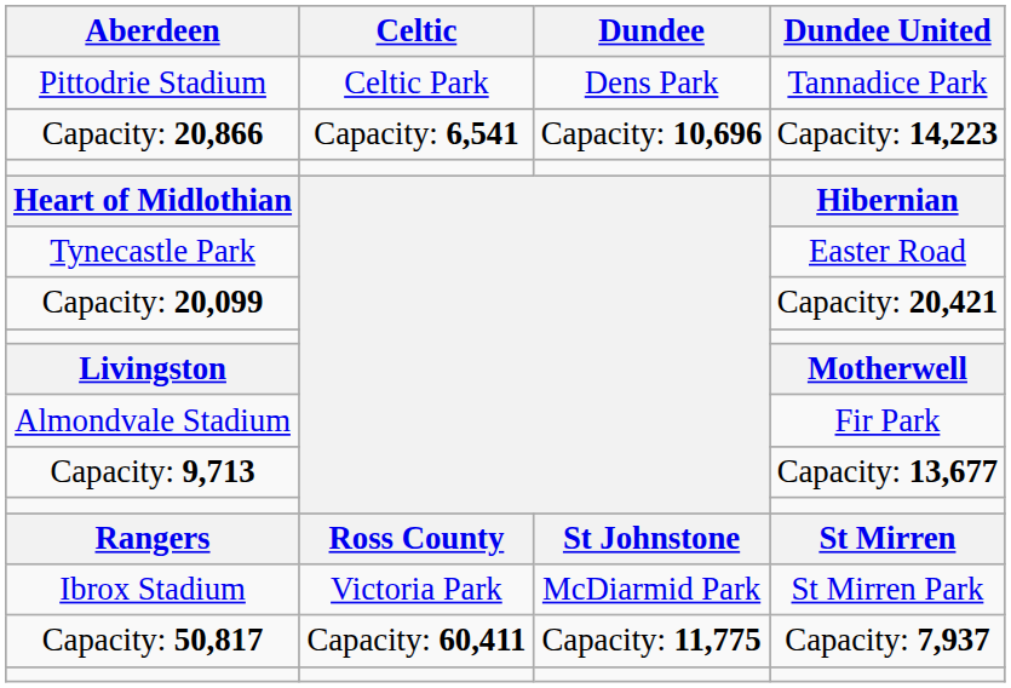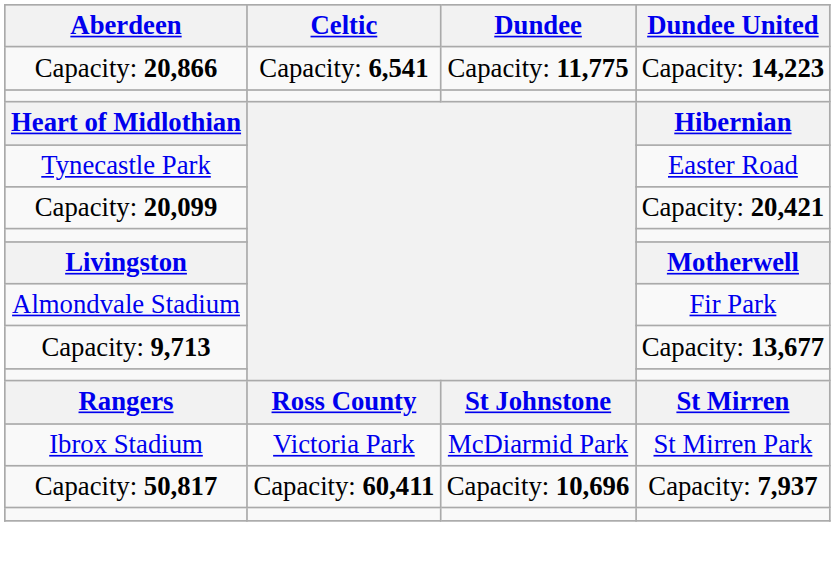- row: Pittodrie Stadium | Celtic Park | Dens Park | Tannadice Park
Capacity: 20,866 | Dundee: Capacity: 10,696 -> Capacity: 11,775
Capacity: 50,817 | Dundee: Capacity: 11,775 -> Capacity: 10,696
